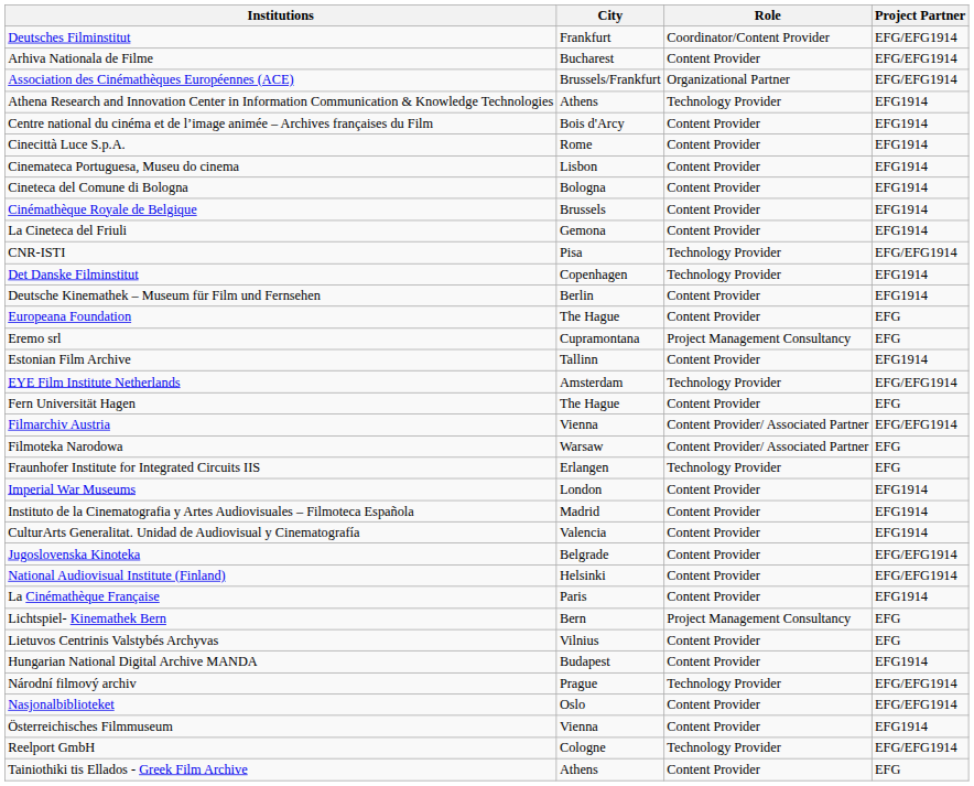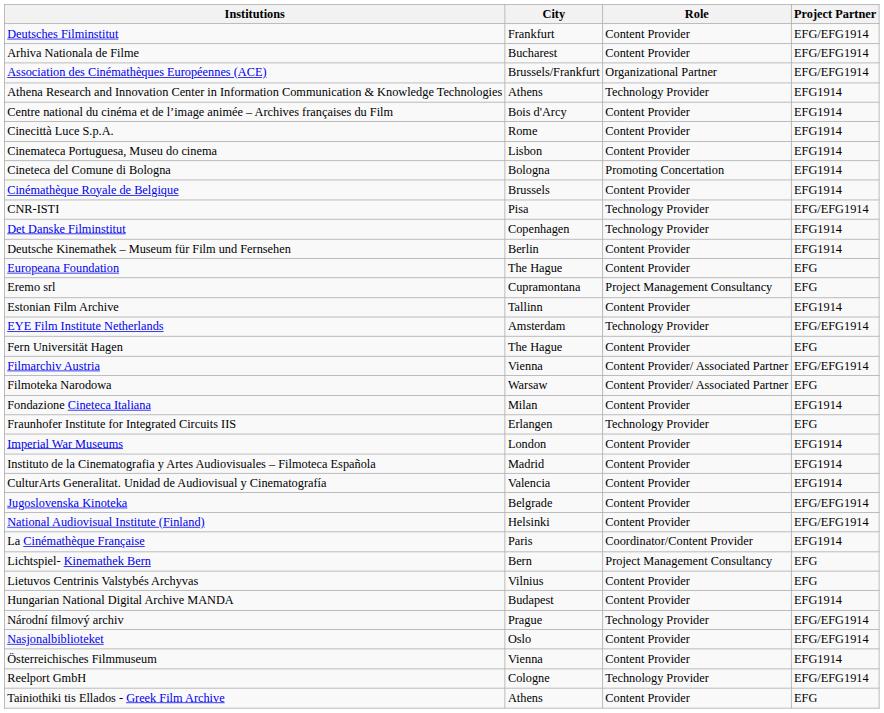Deutsches Filminstitut | Role: Coordinator/Content Provider -> Content Provider
Cineteca del Comune di Bologna | Role: Content Provider -> Promoting Concertation
- row: La Cineteca del Friuli | Gemona | Content Provider | EFG1914
+ row: Fondazione Cineteca Italiana | Milan | Content Provider | EFG1914
La Cinémathèque Française | Role: Content Provider -> Coordinator/Content Provider
